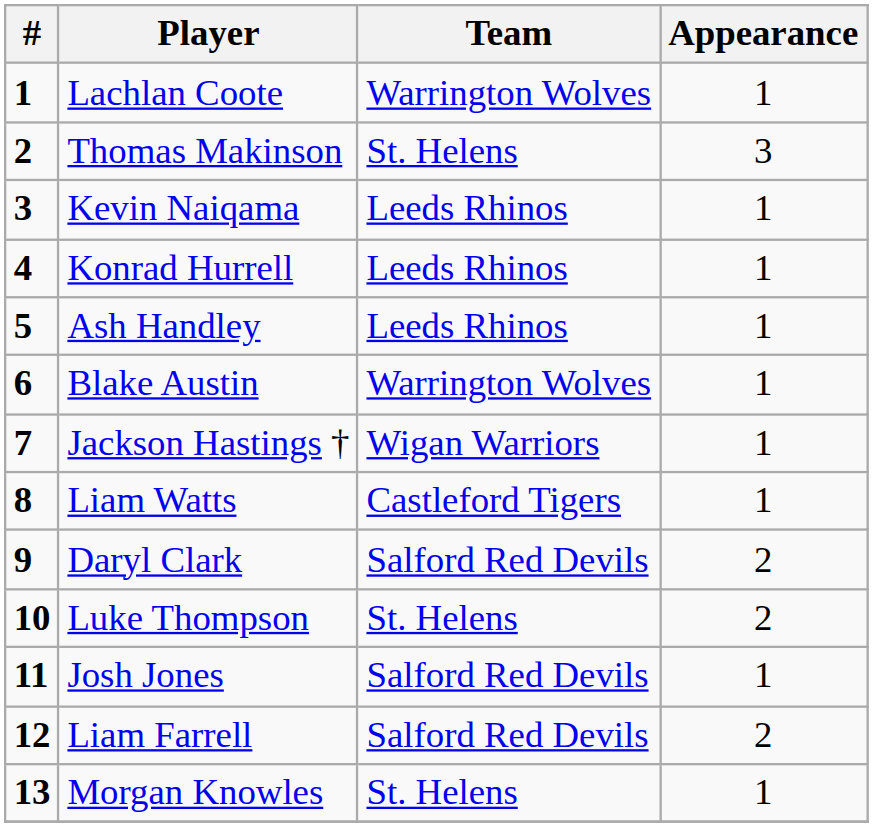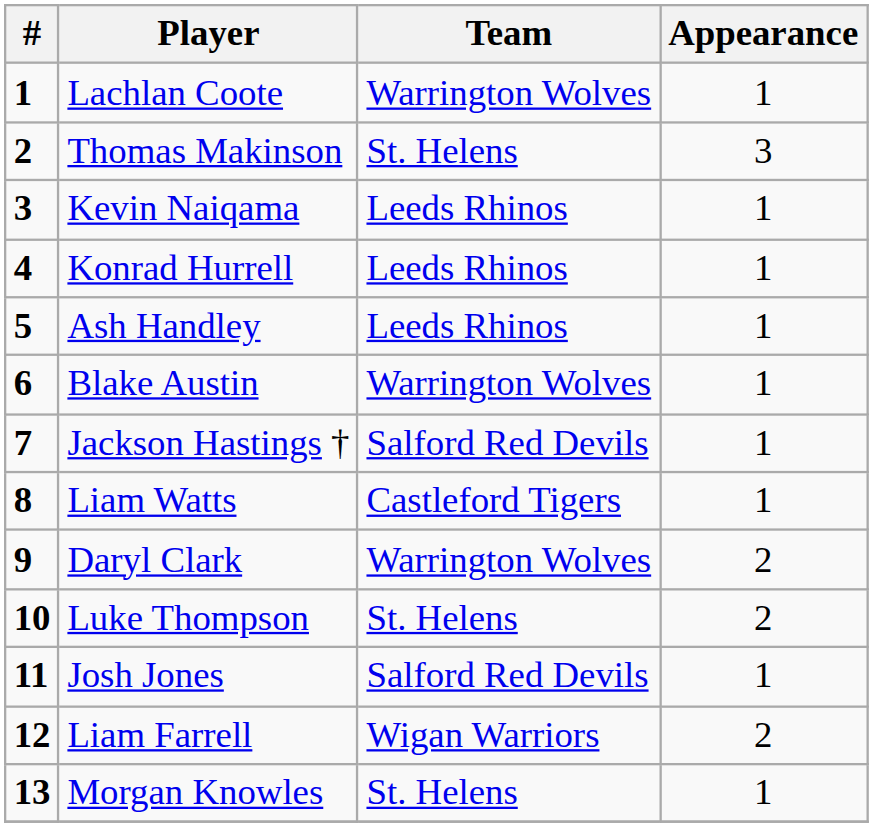Jackson Hastings † | Team: Wigan Warriors -> Salford Red Devils
Daryl Clark | Team: Salford Red Devils -> Warrington Wolves
Liam Farrell | Team: Salford Red Devils -> Wigan Warriors
